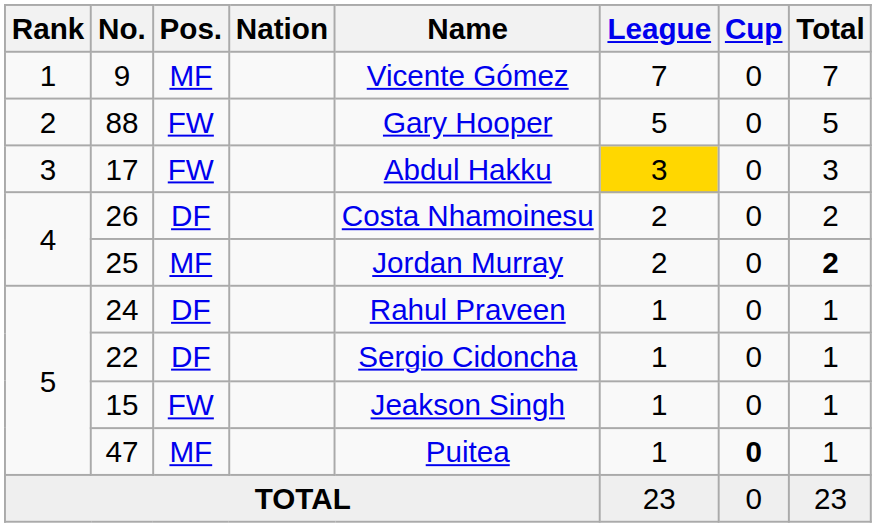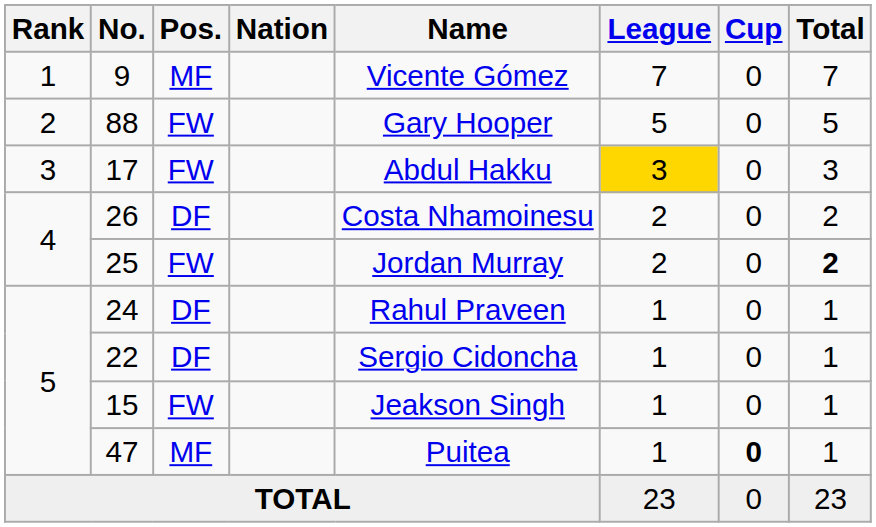25 | Pos.: MF -> FW
